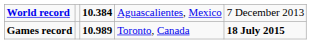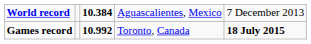Games record | column 3: 10.989 -> 10.992
